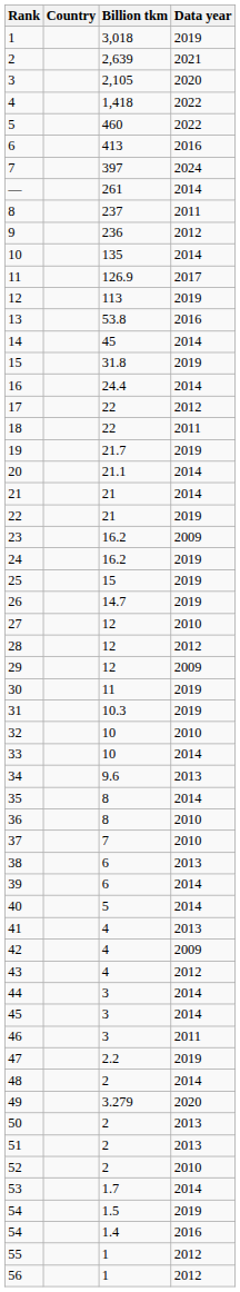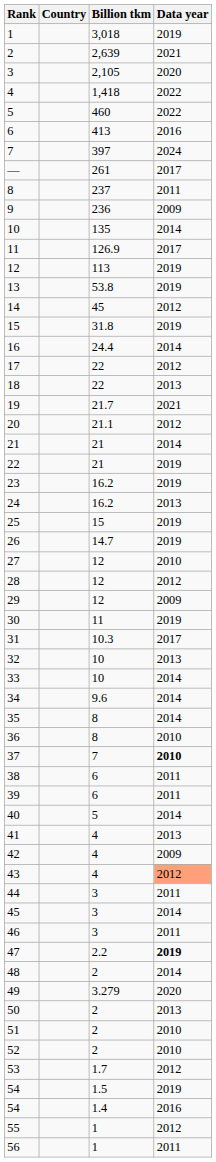— | Data year: 2014 -> 2017
9 | Data year: 2012 -> 2009
13 | Data year: 2016 -> 2019
14 | Data year: 2014 -> 2012
18 | Data year: 2011 -> 2013
19 | Data year: 2019 -> 2021
20 | Data year: 2014 -> 2012
23 | Data year: 2009 -> 2019
24 | Data year: 2019 -> 2013
31 | Data year: 2019 -> 2017
32 | Data year: 2010 -> 2013
34 | Data year: 2013 -> 2014
37 | Data year: normal -> bold
38 | Data year: 2013 -> 2011
39 | Data year: 2014 -> 2011
43 | Data year: no background -> lightsalmon background
44 | Data year: 2014 -> 2011
47 | Data year: normal -> bold
51 | Data year: 2013 -> 2010
53 | Data year: 2014 -> 2012
56 | Data year: 2012 -> 2011
